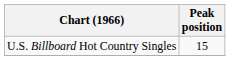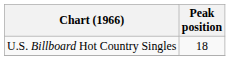U.S. Billboard Hot Country Singles | Peak position: 15 -> 18
